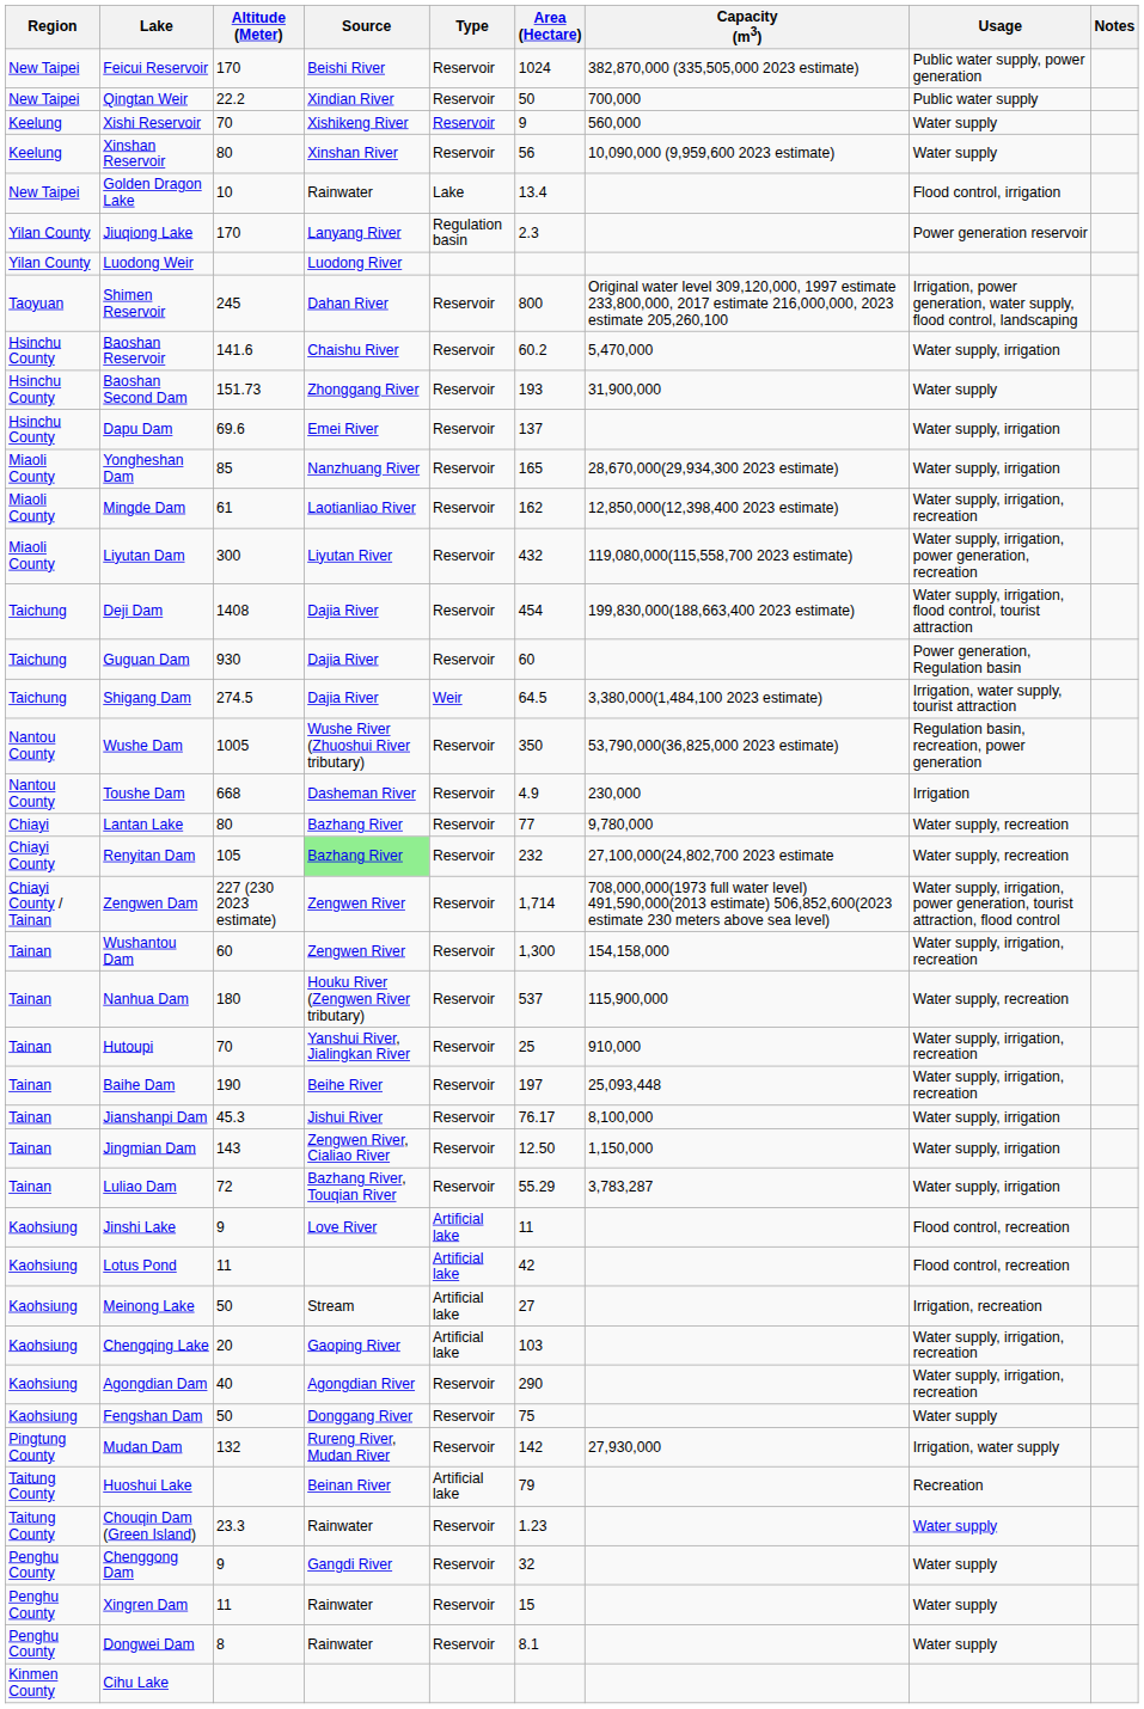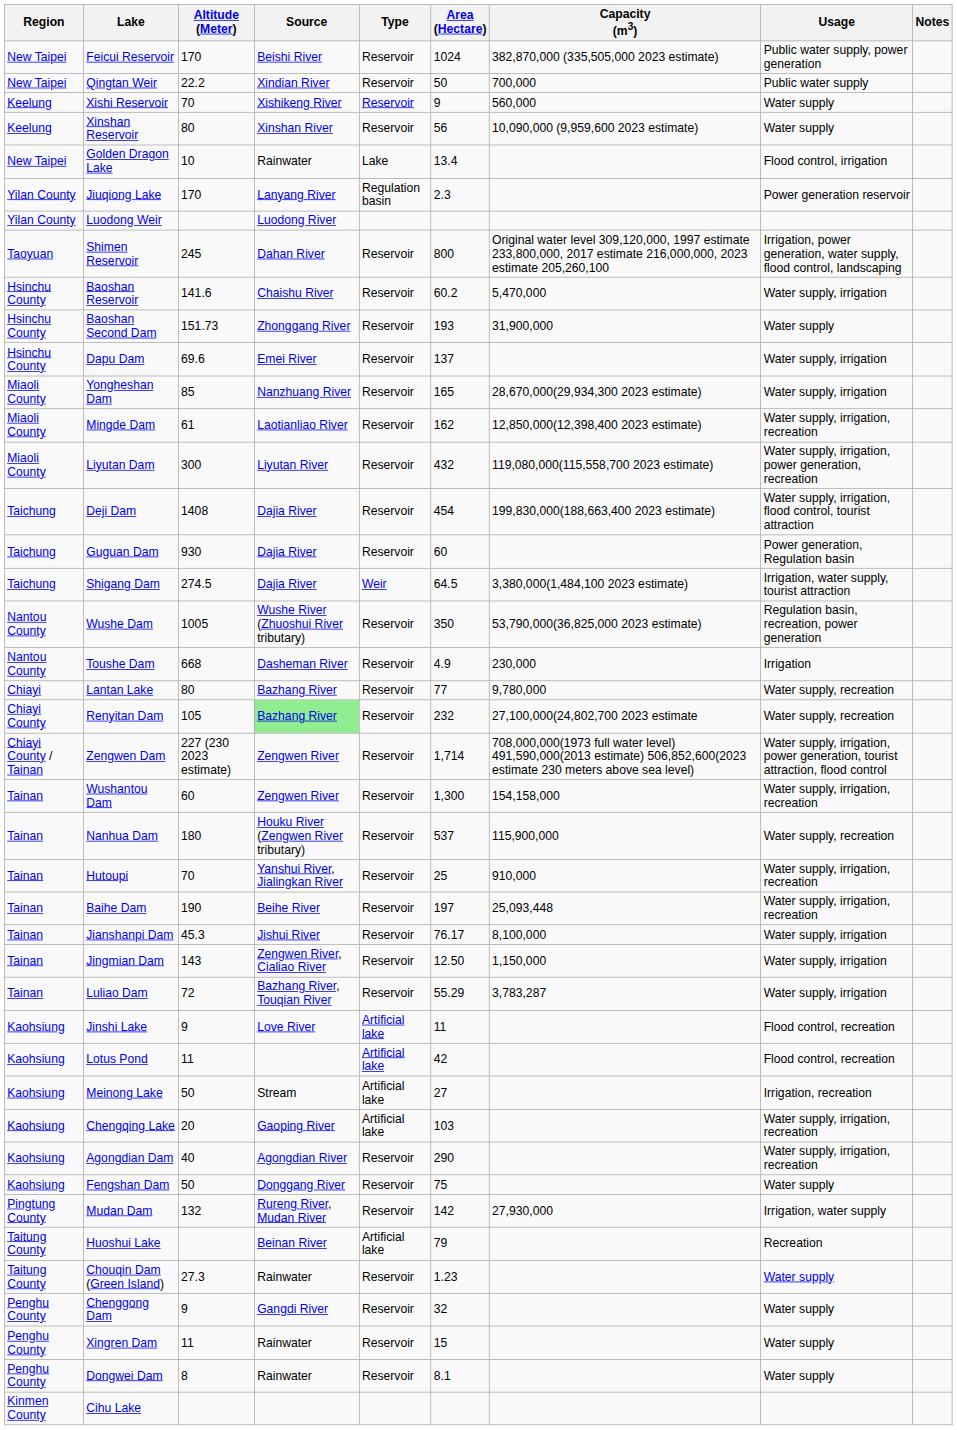Chouqin Dam (Green Island) | Altitude (Meter): 23.3 -> 27.3
